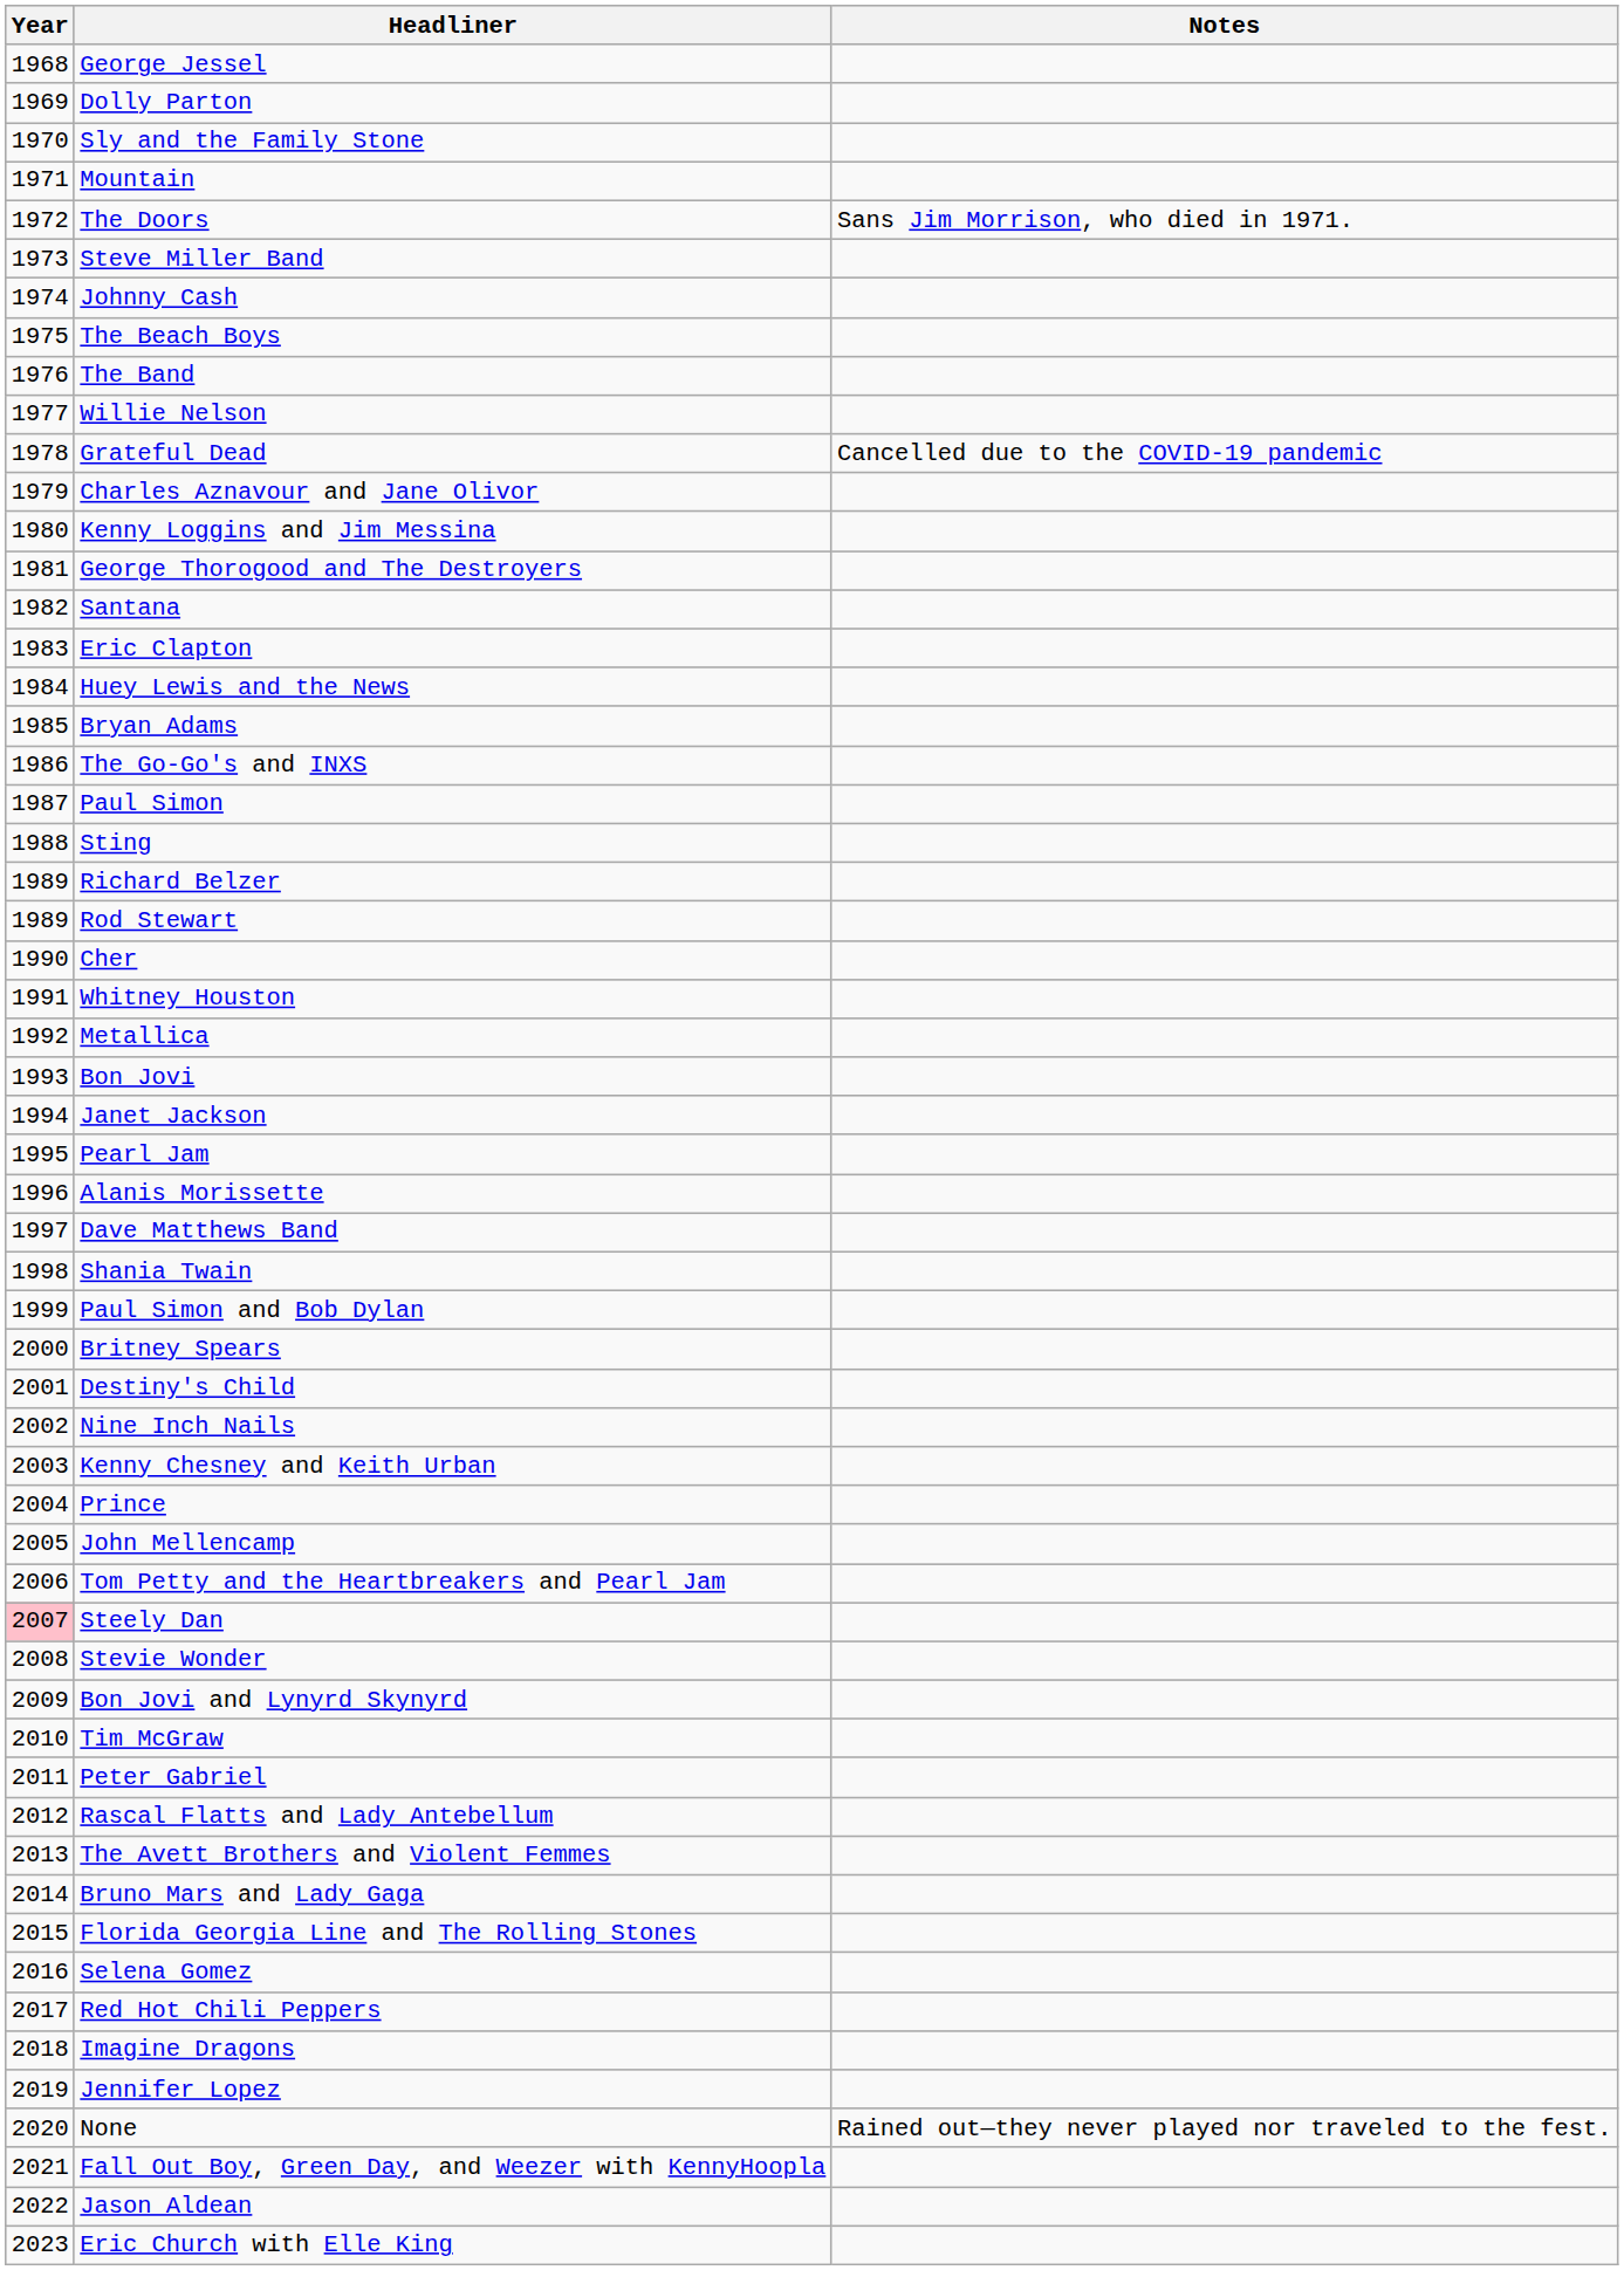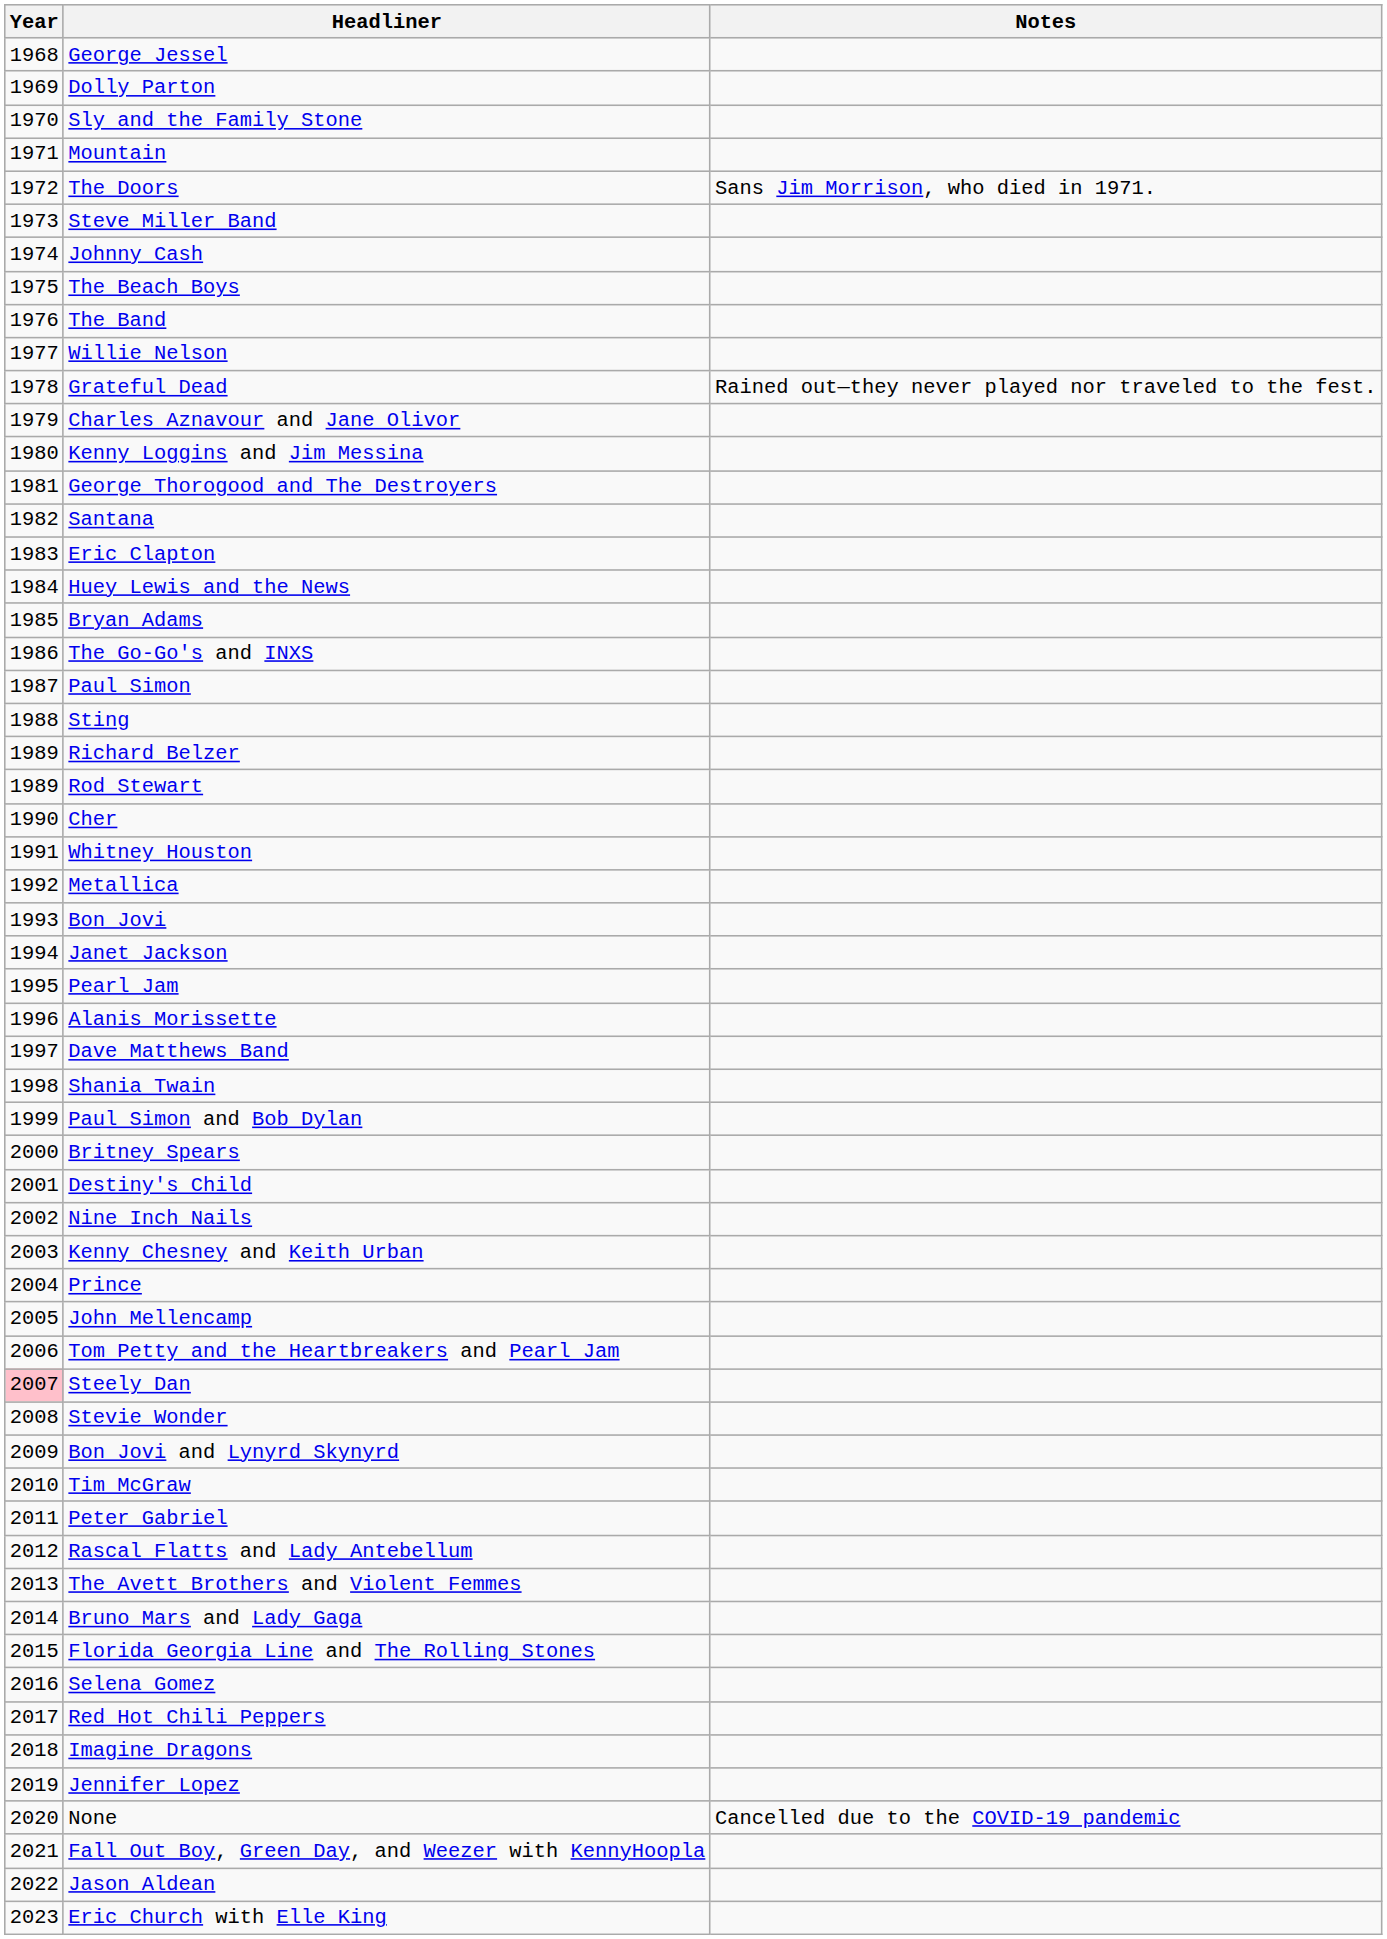Grateful Dead | Notes: Cancelled due to the COVID-19 pandemic -> Rained out—they never played nor traveled to the fest.
None | Notes: Rained out—they never played nor traveled to the fest. -> Cancelled due to the COVID-19 pandemic
